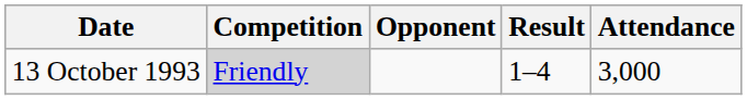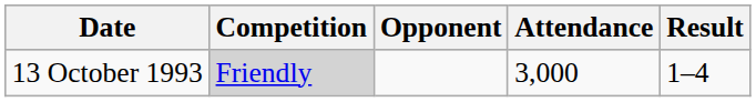columns swapped: Result <-> Attendance
